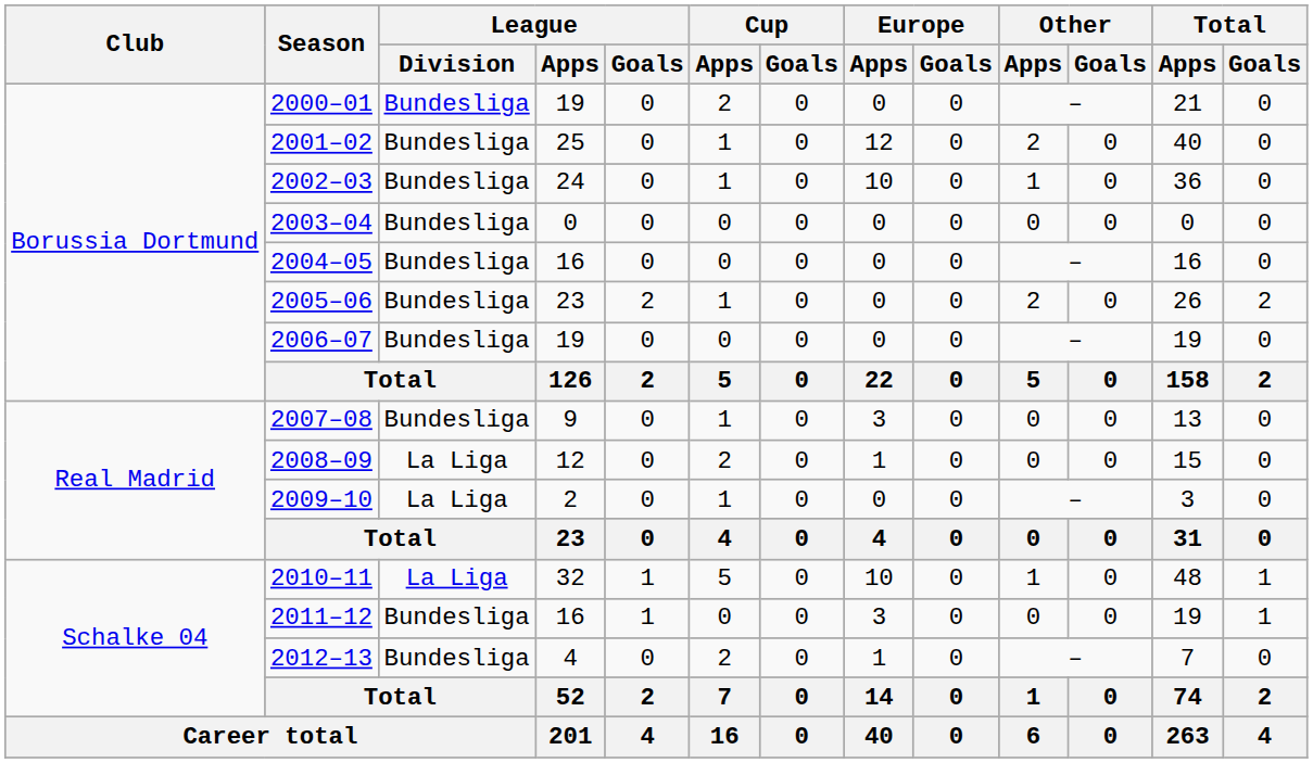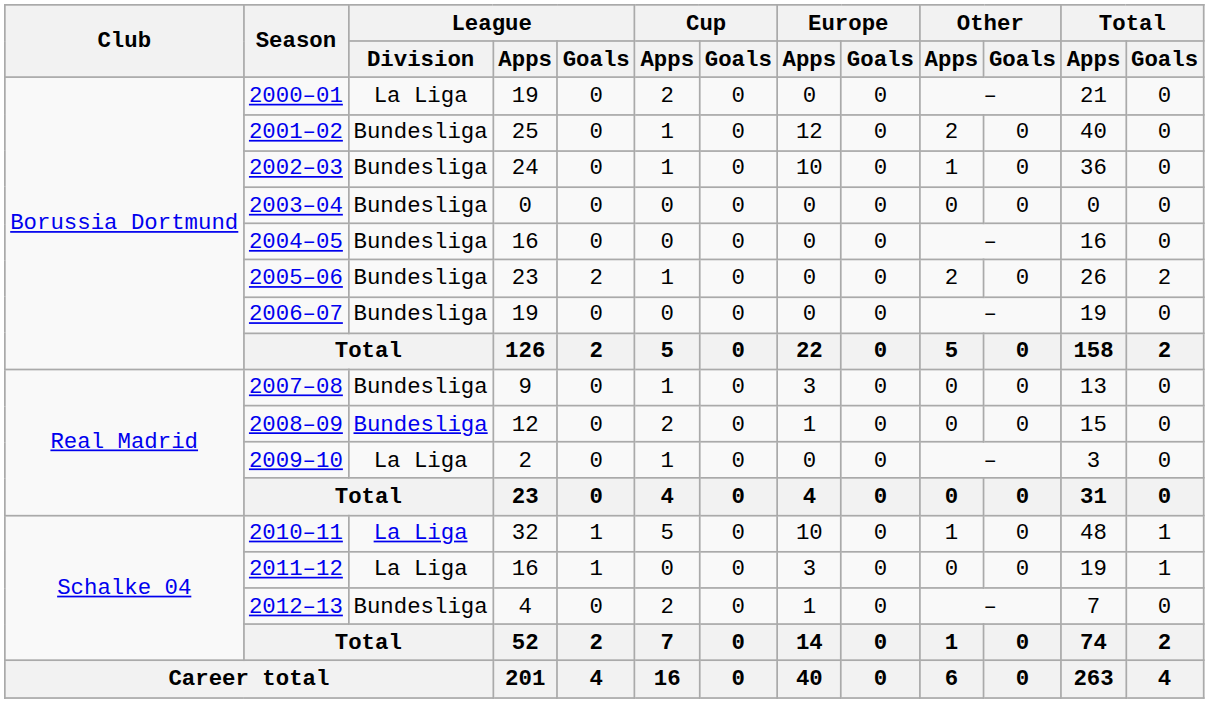2000–01 | League / Division: Bundesliga -> La Liga
2008–09 | League / Division: La Liga -> Bundesliga
2011–12 | League / Division: Bundesliga -> La Liga
